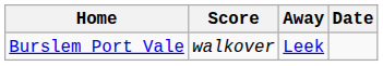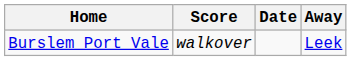columns swapped: Away <-> Date
